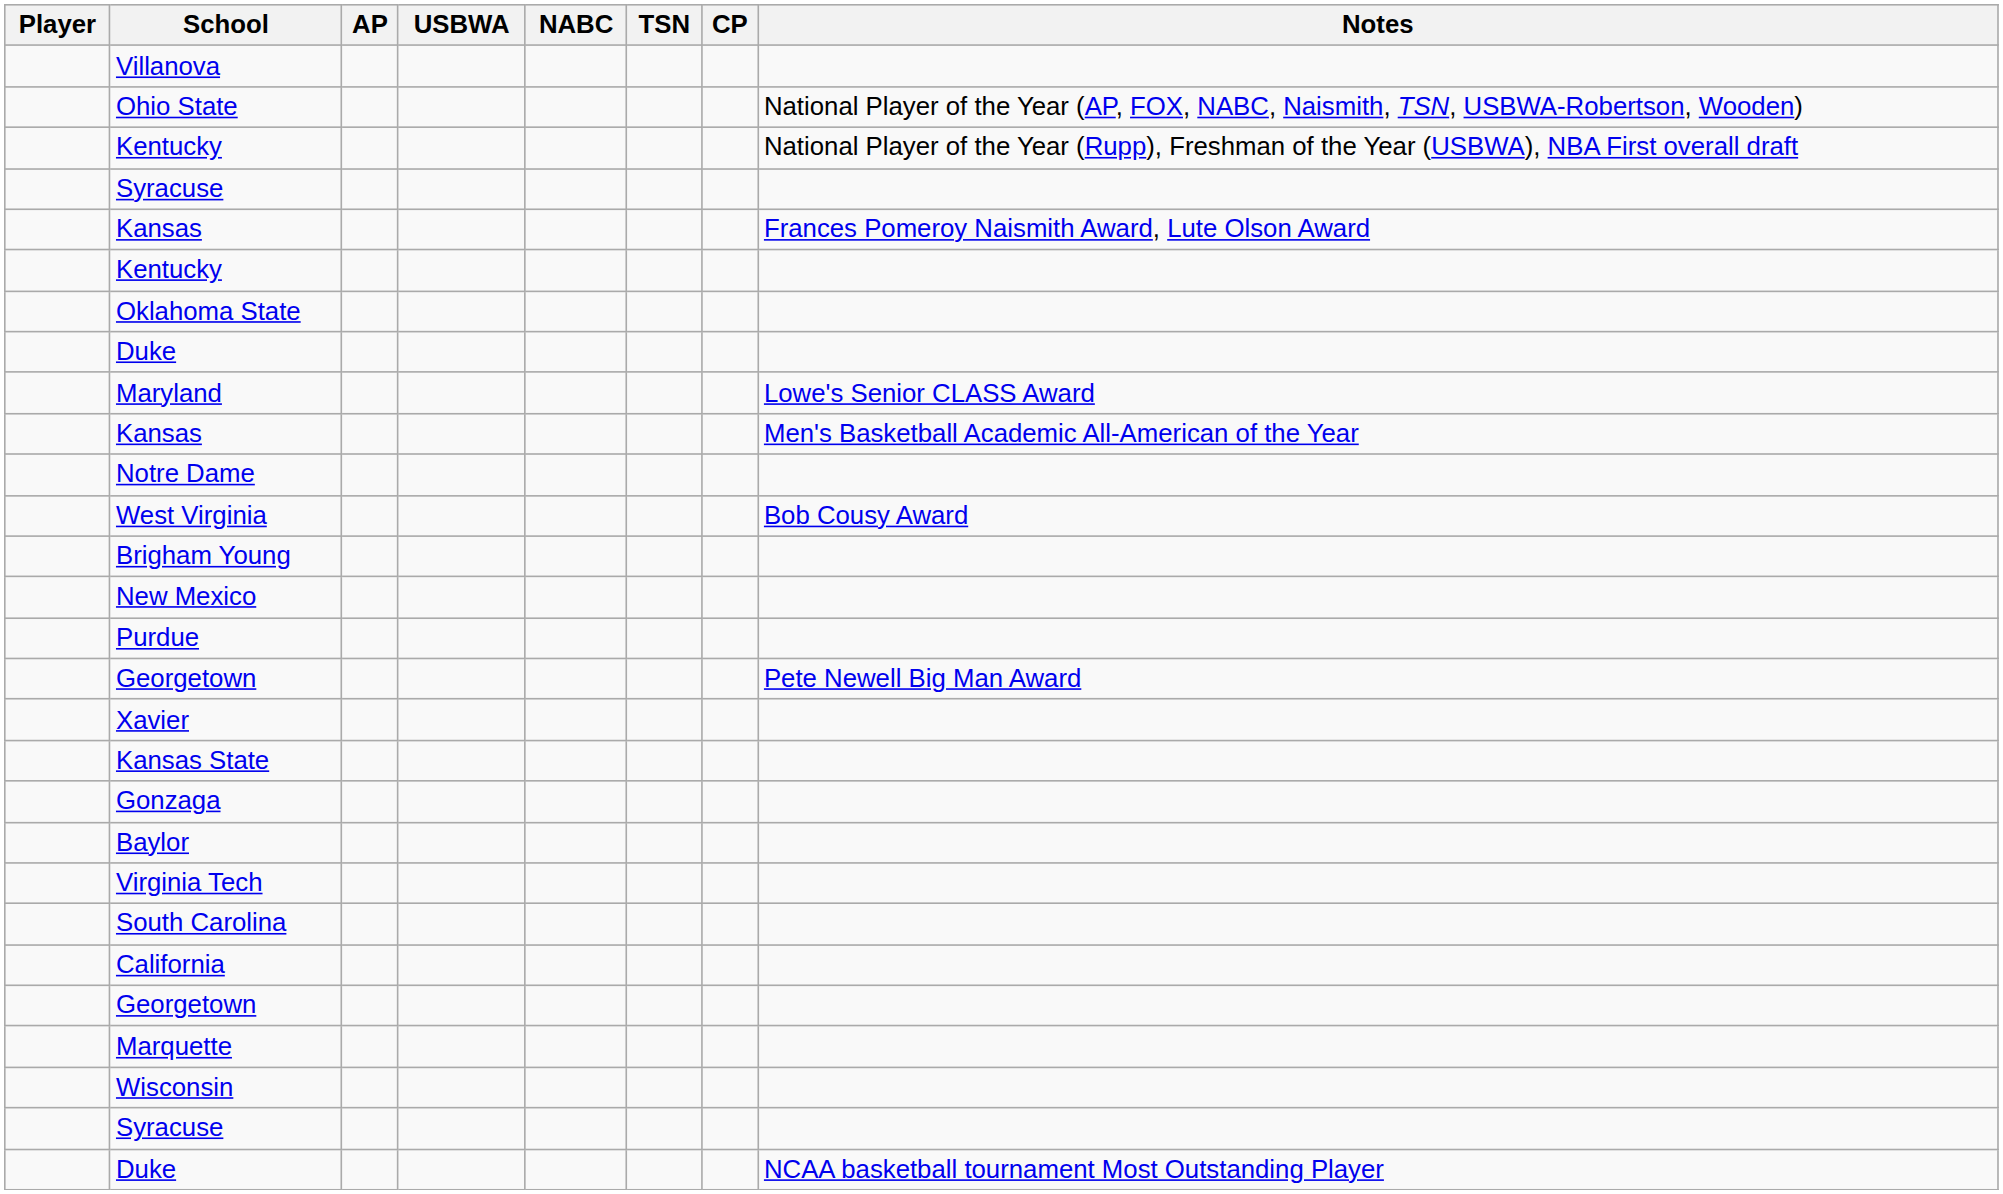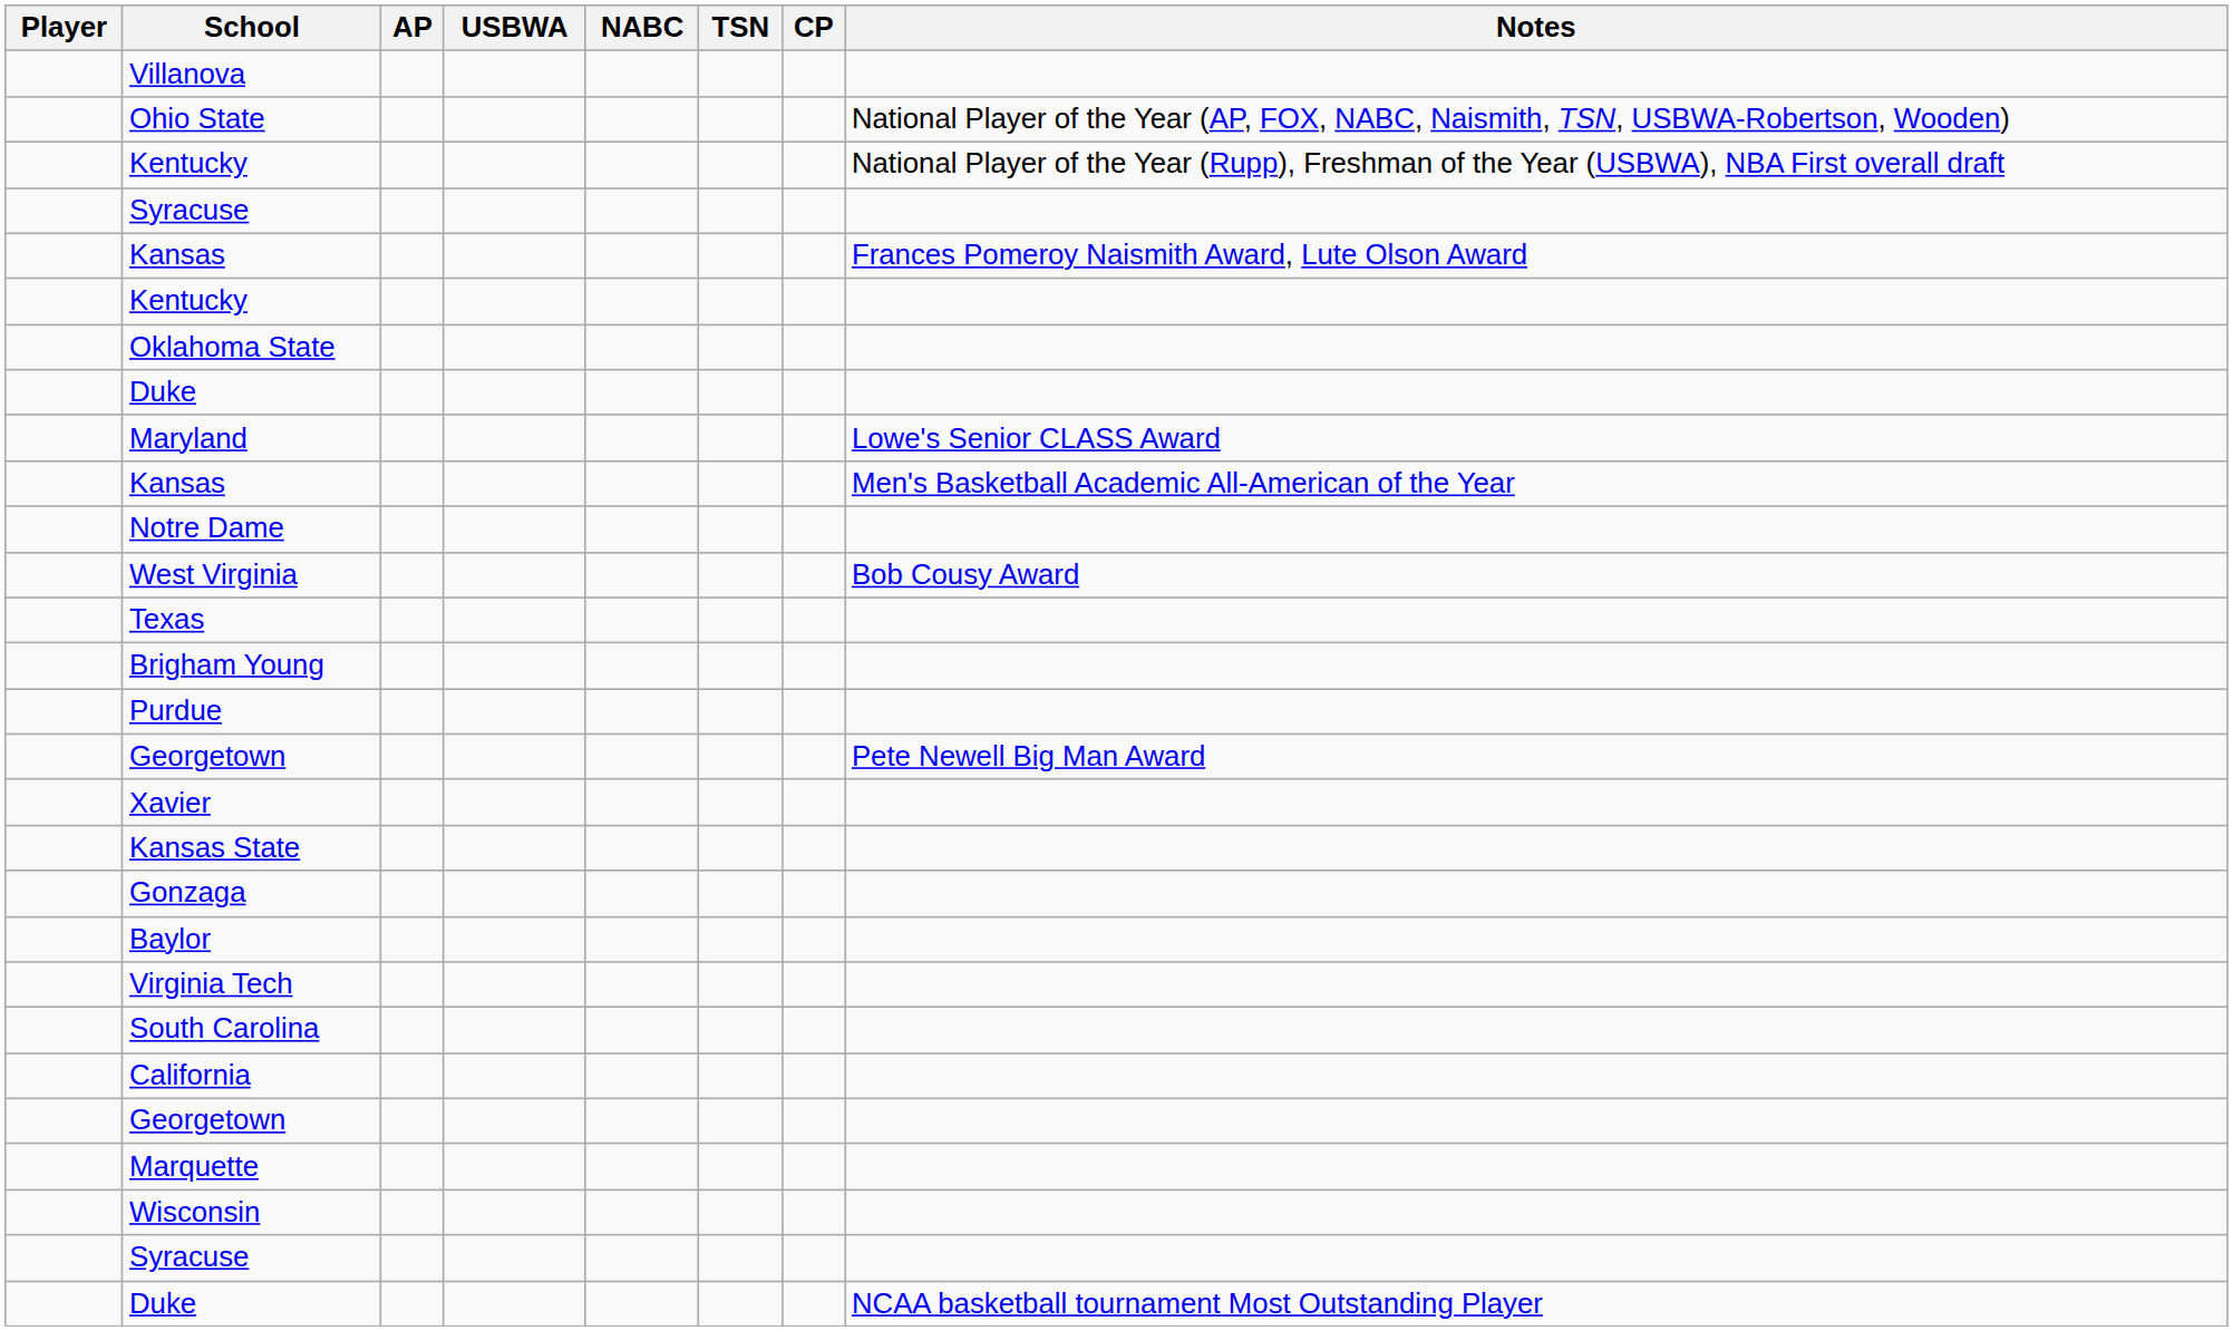+ row: Texas
- row: New Mexico
